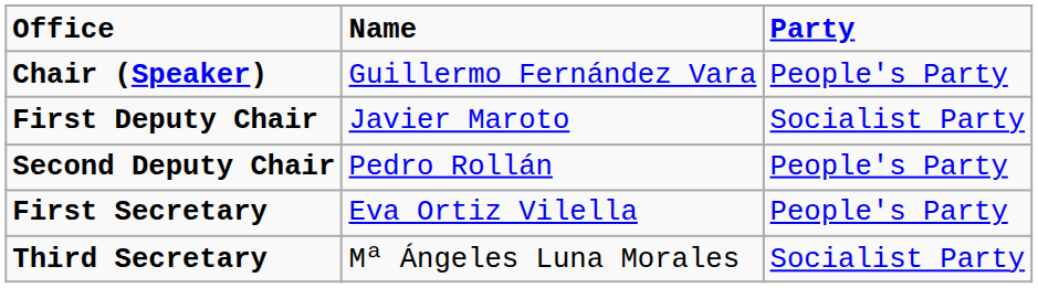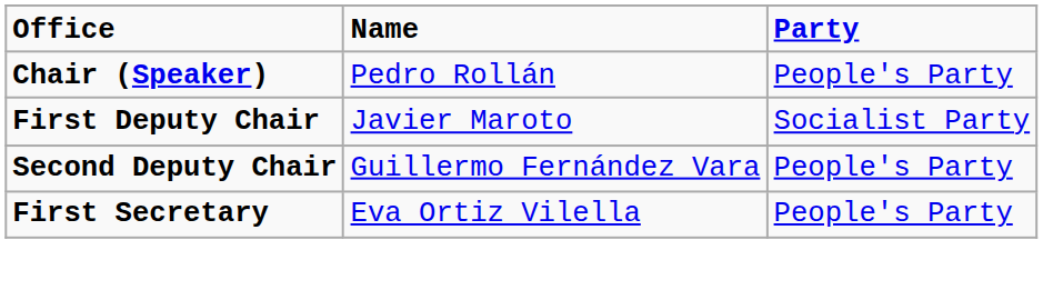Chair (Speaker) | Name: Guillermo Fernández Vara -> Pedro Rollán
Second Deputy Chair | Name: Pedro Rollán -> Guillermo Fernández Vara
- row: Third Secretary | Mª Ángeles Luna Morales | Socialist Party
